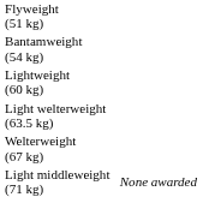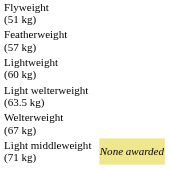- row: Bantamweight (54 kg)
+ row: Featherweight (57 kg)
Light middleweight (71 kg) | column 4: no background -> khaki background
